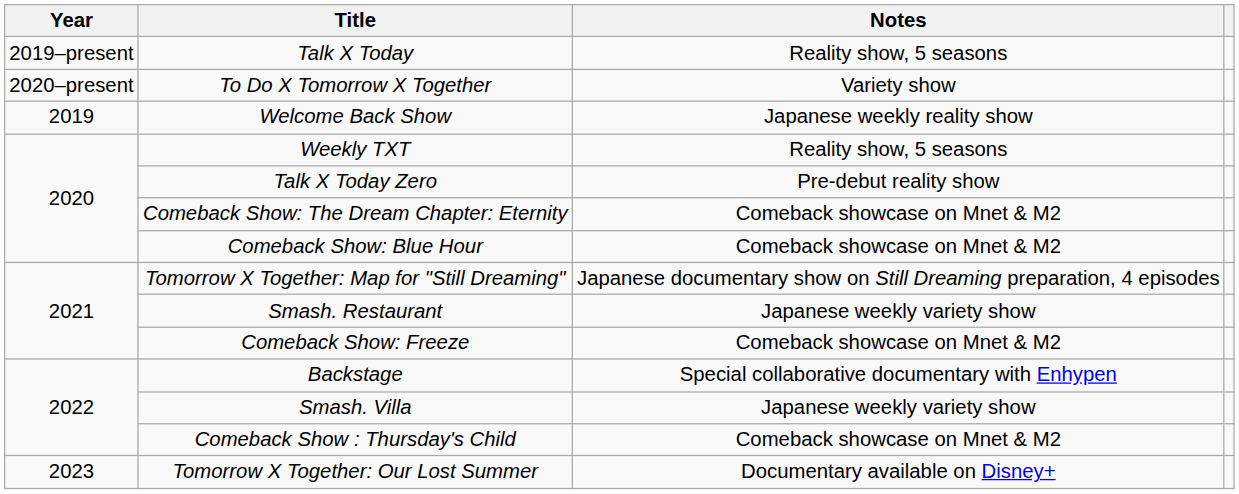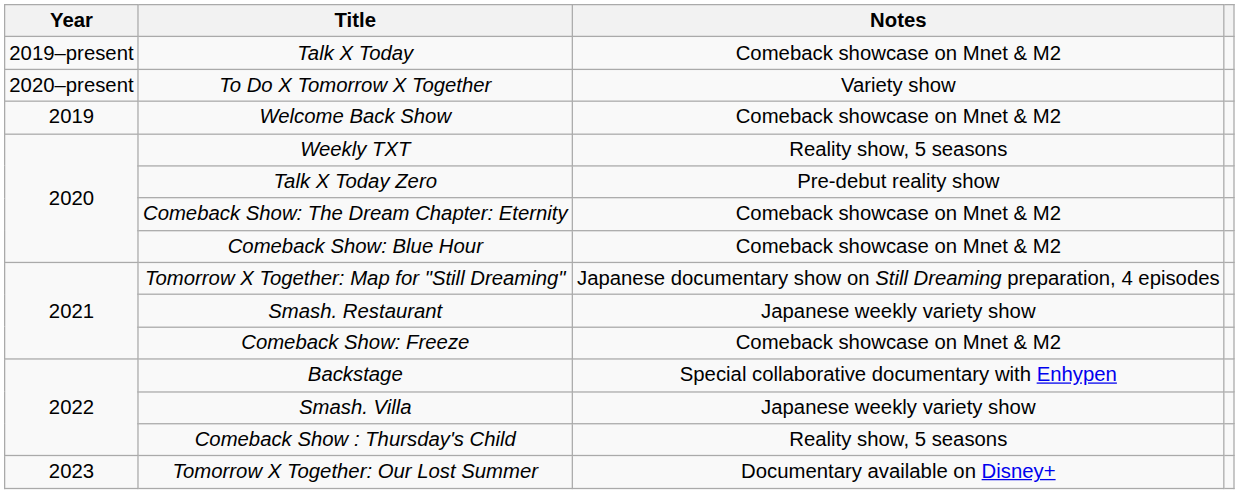Talk X Today | Notes: Reality show, 5 seasons -> Comeback showcase on Mnet & M2
Welcome Back Show | Notes: Japanese weekly reality show -> Comeback showcase on Mnet & M2
Comeback Show : Thursday's Child | Notes: Comeback showcase on Mnet & M2 -> Reality show, 5 seasons
